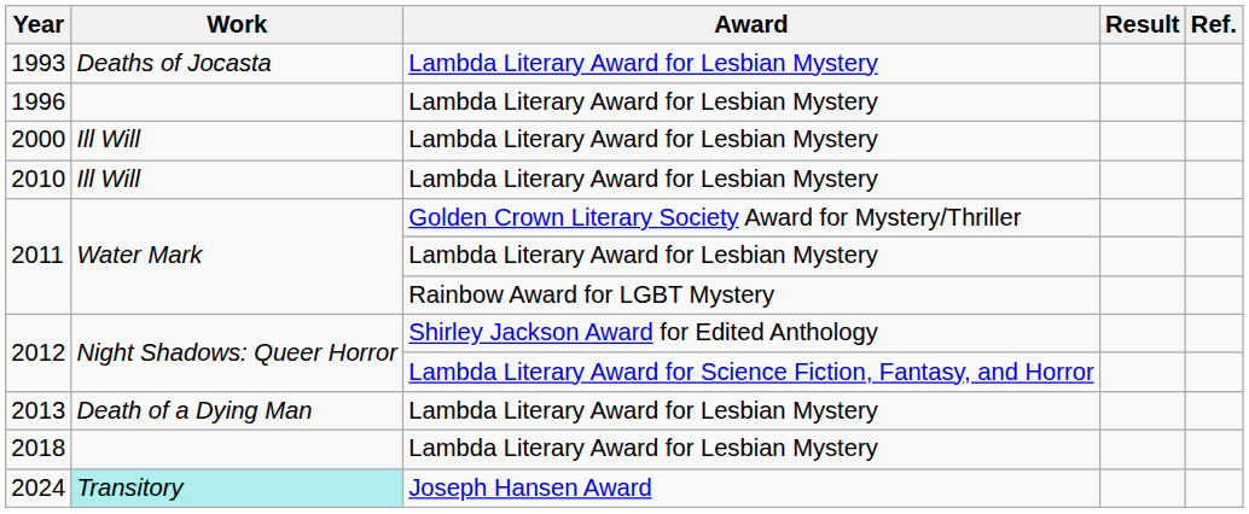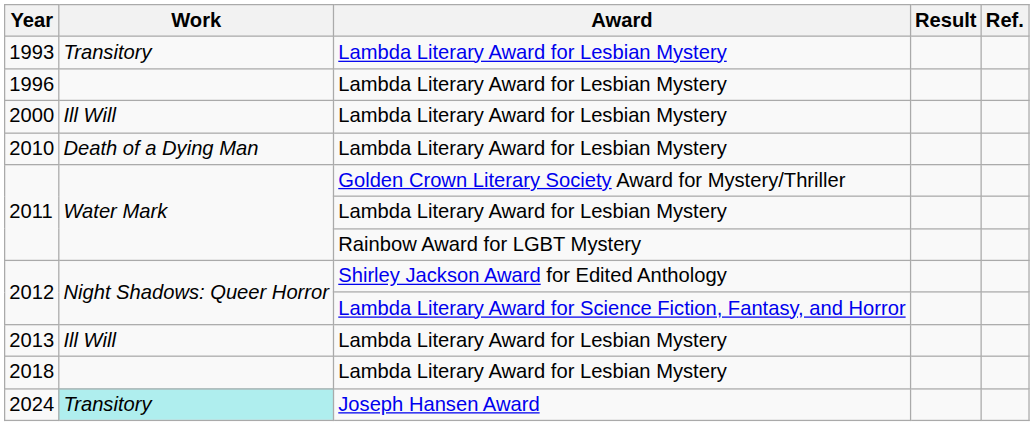1993 | Work: Deaths of Jocasta -> Transitory
2010 | Work: Ill Will -> Death of a Dying Man
2013 | Work: Death of a Dying Man -> Ill Will
